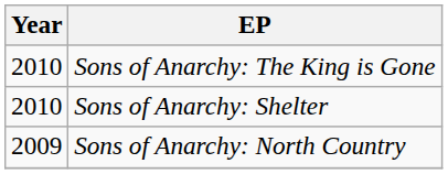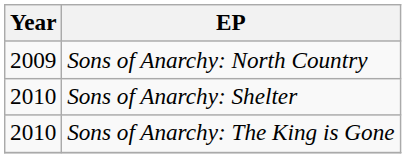rows swapped: Sons of Anarchy: North Country <-> Sons of Anarchy: The King is Gone
